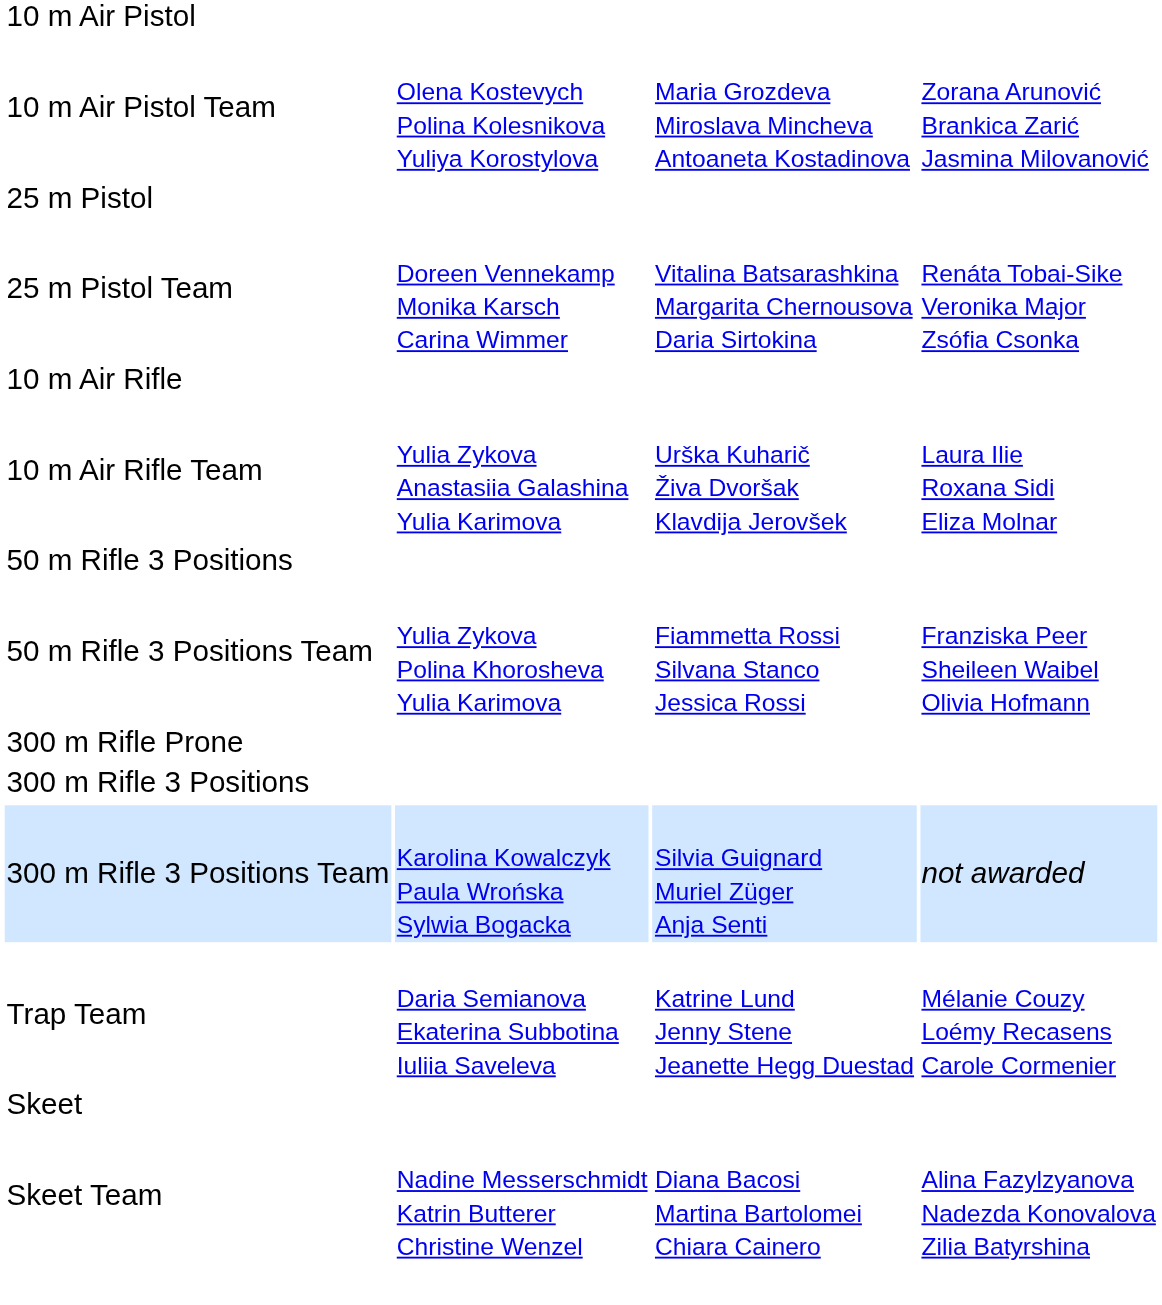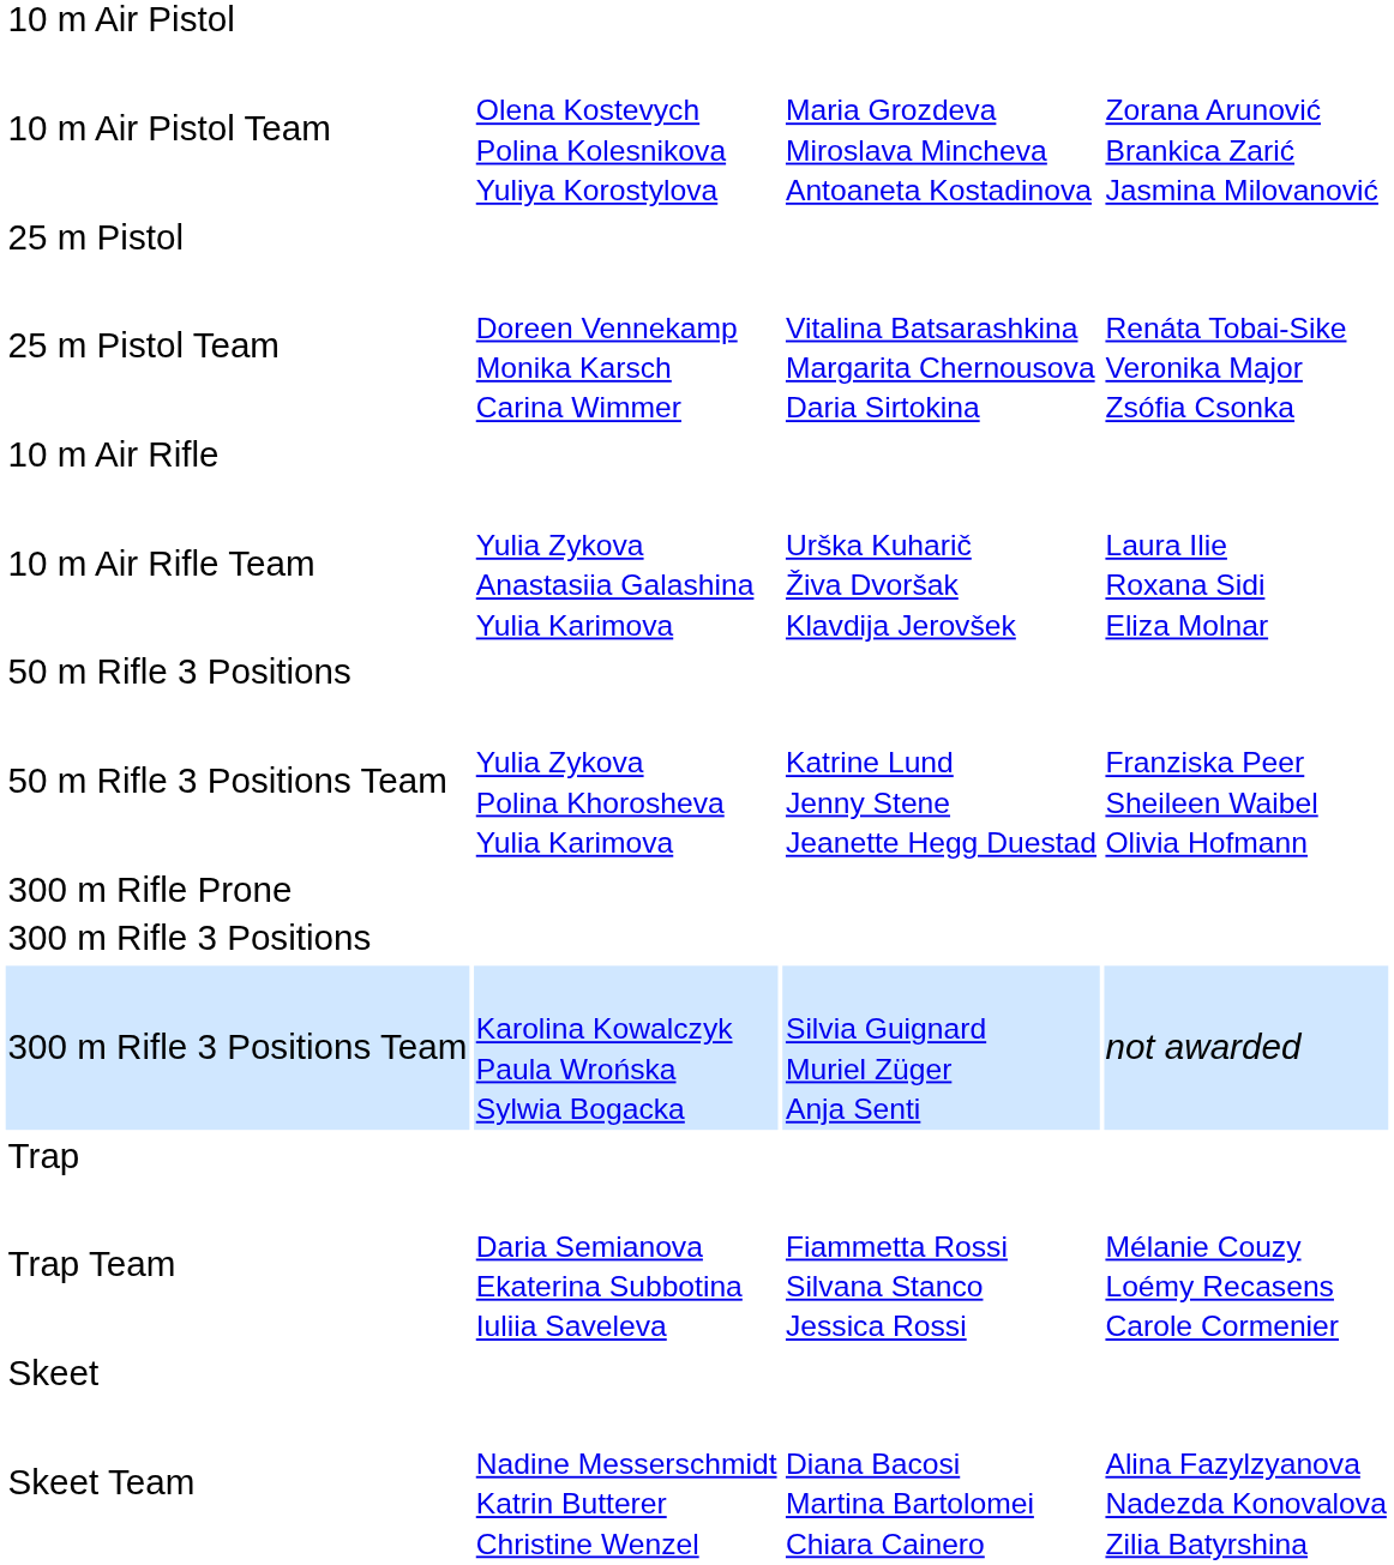50 m Rifle 3 Positions Team | column 3: Fiammetta Rossi Silvana Stanco Jessica Rossi -> Katrine Lund Jenny Stene Jeanette Hegg Duestad
+ row: Trap
Trap Team | column 3: Katrine Lund Jenny Stene Jeanette Hegg Duestad -> Fiammetta Rossi Silvana Stanco Jessica Rossi
